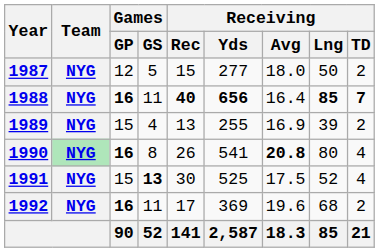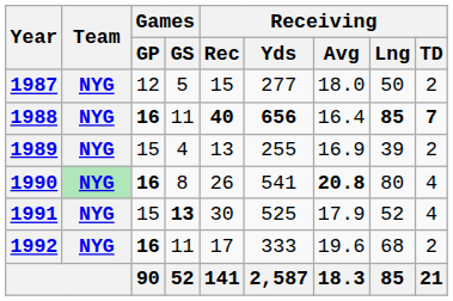1991 | Receiving / Avg: 17.5 -> 17.9
1992 | Receiving / Yds: 369 -> 333
